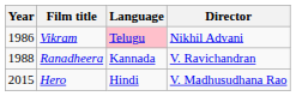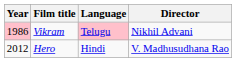Vikram | Year: no background -> pink background
- row: 1988 | Ranadheera | Kannada | V. Ravichandran
Hero | Year: 2015 -> 2012
